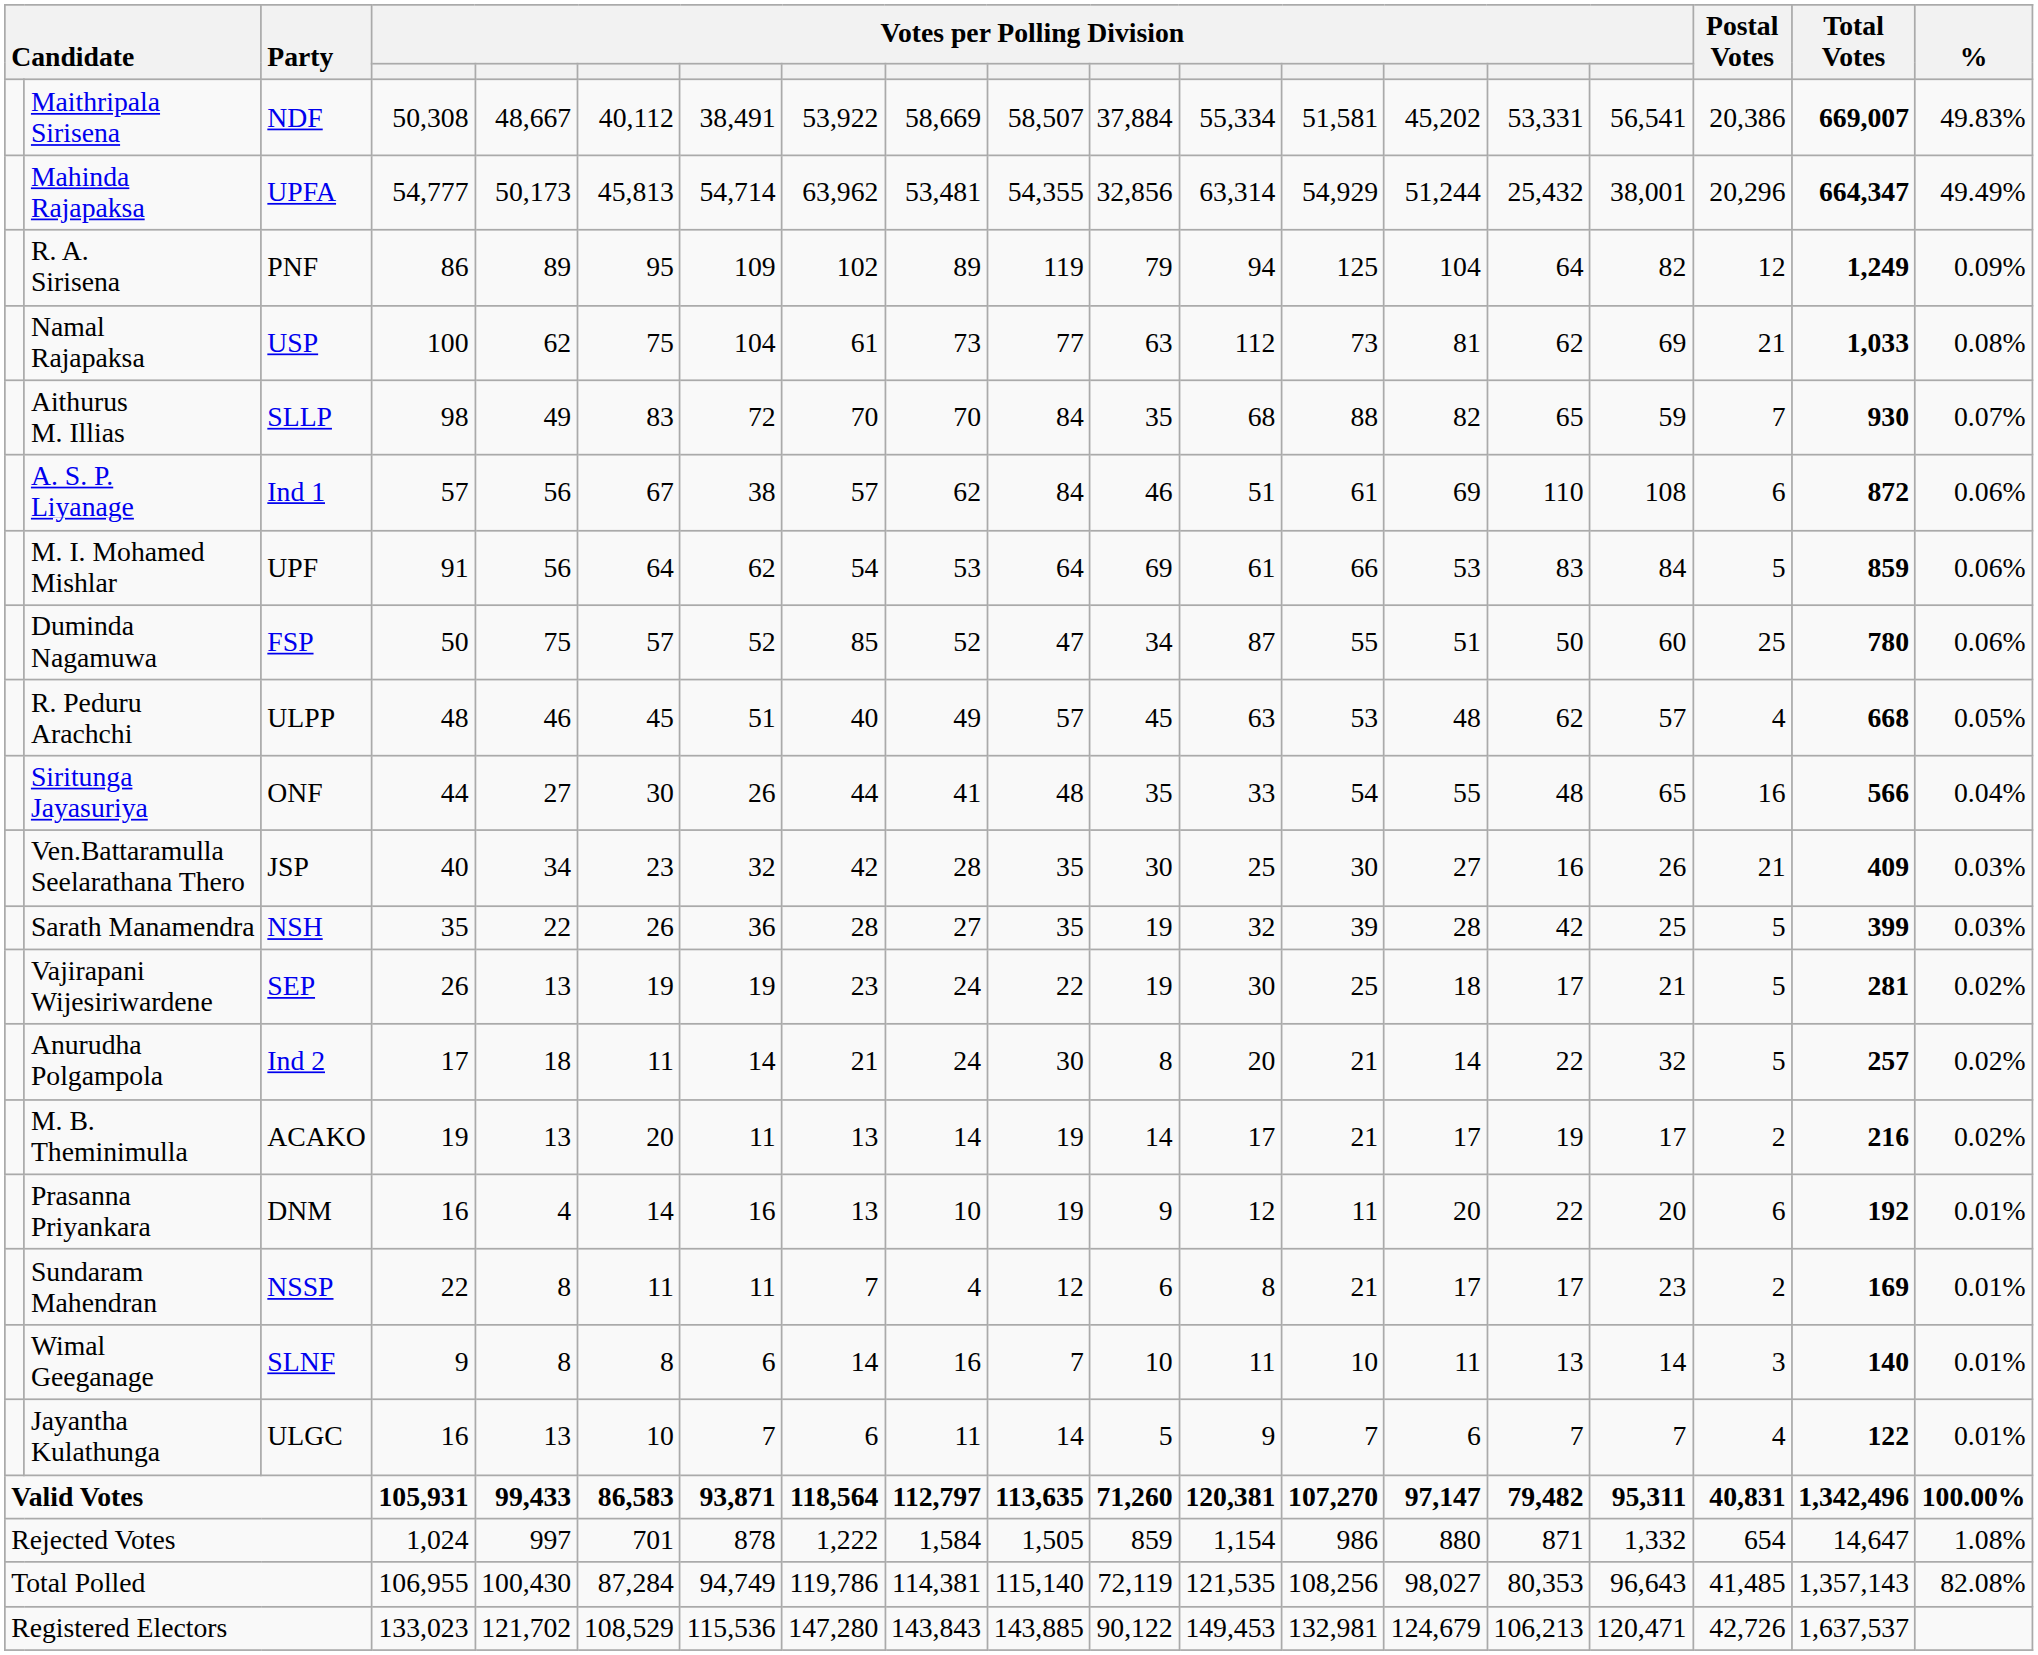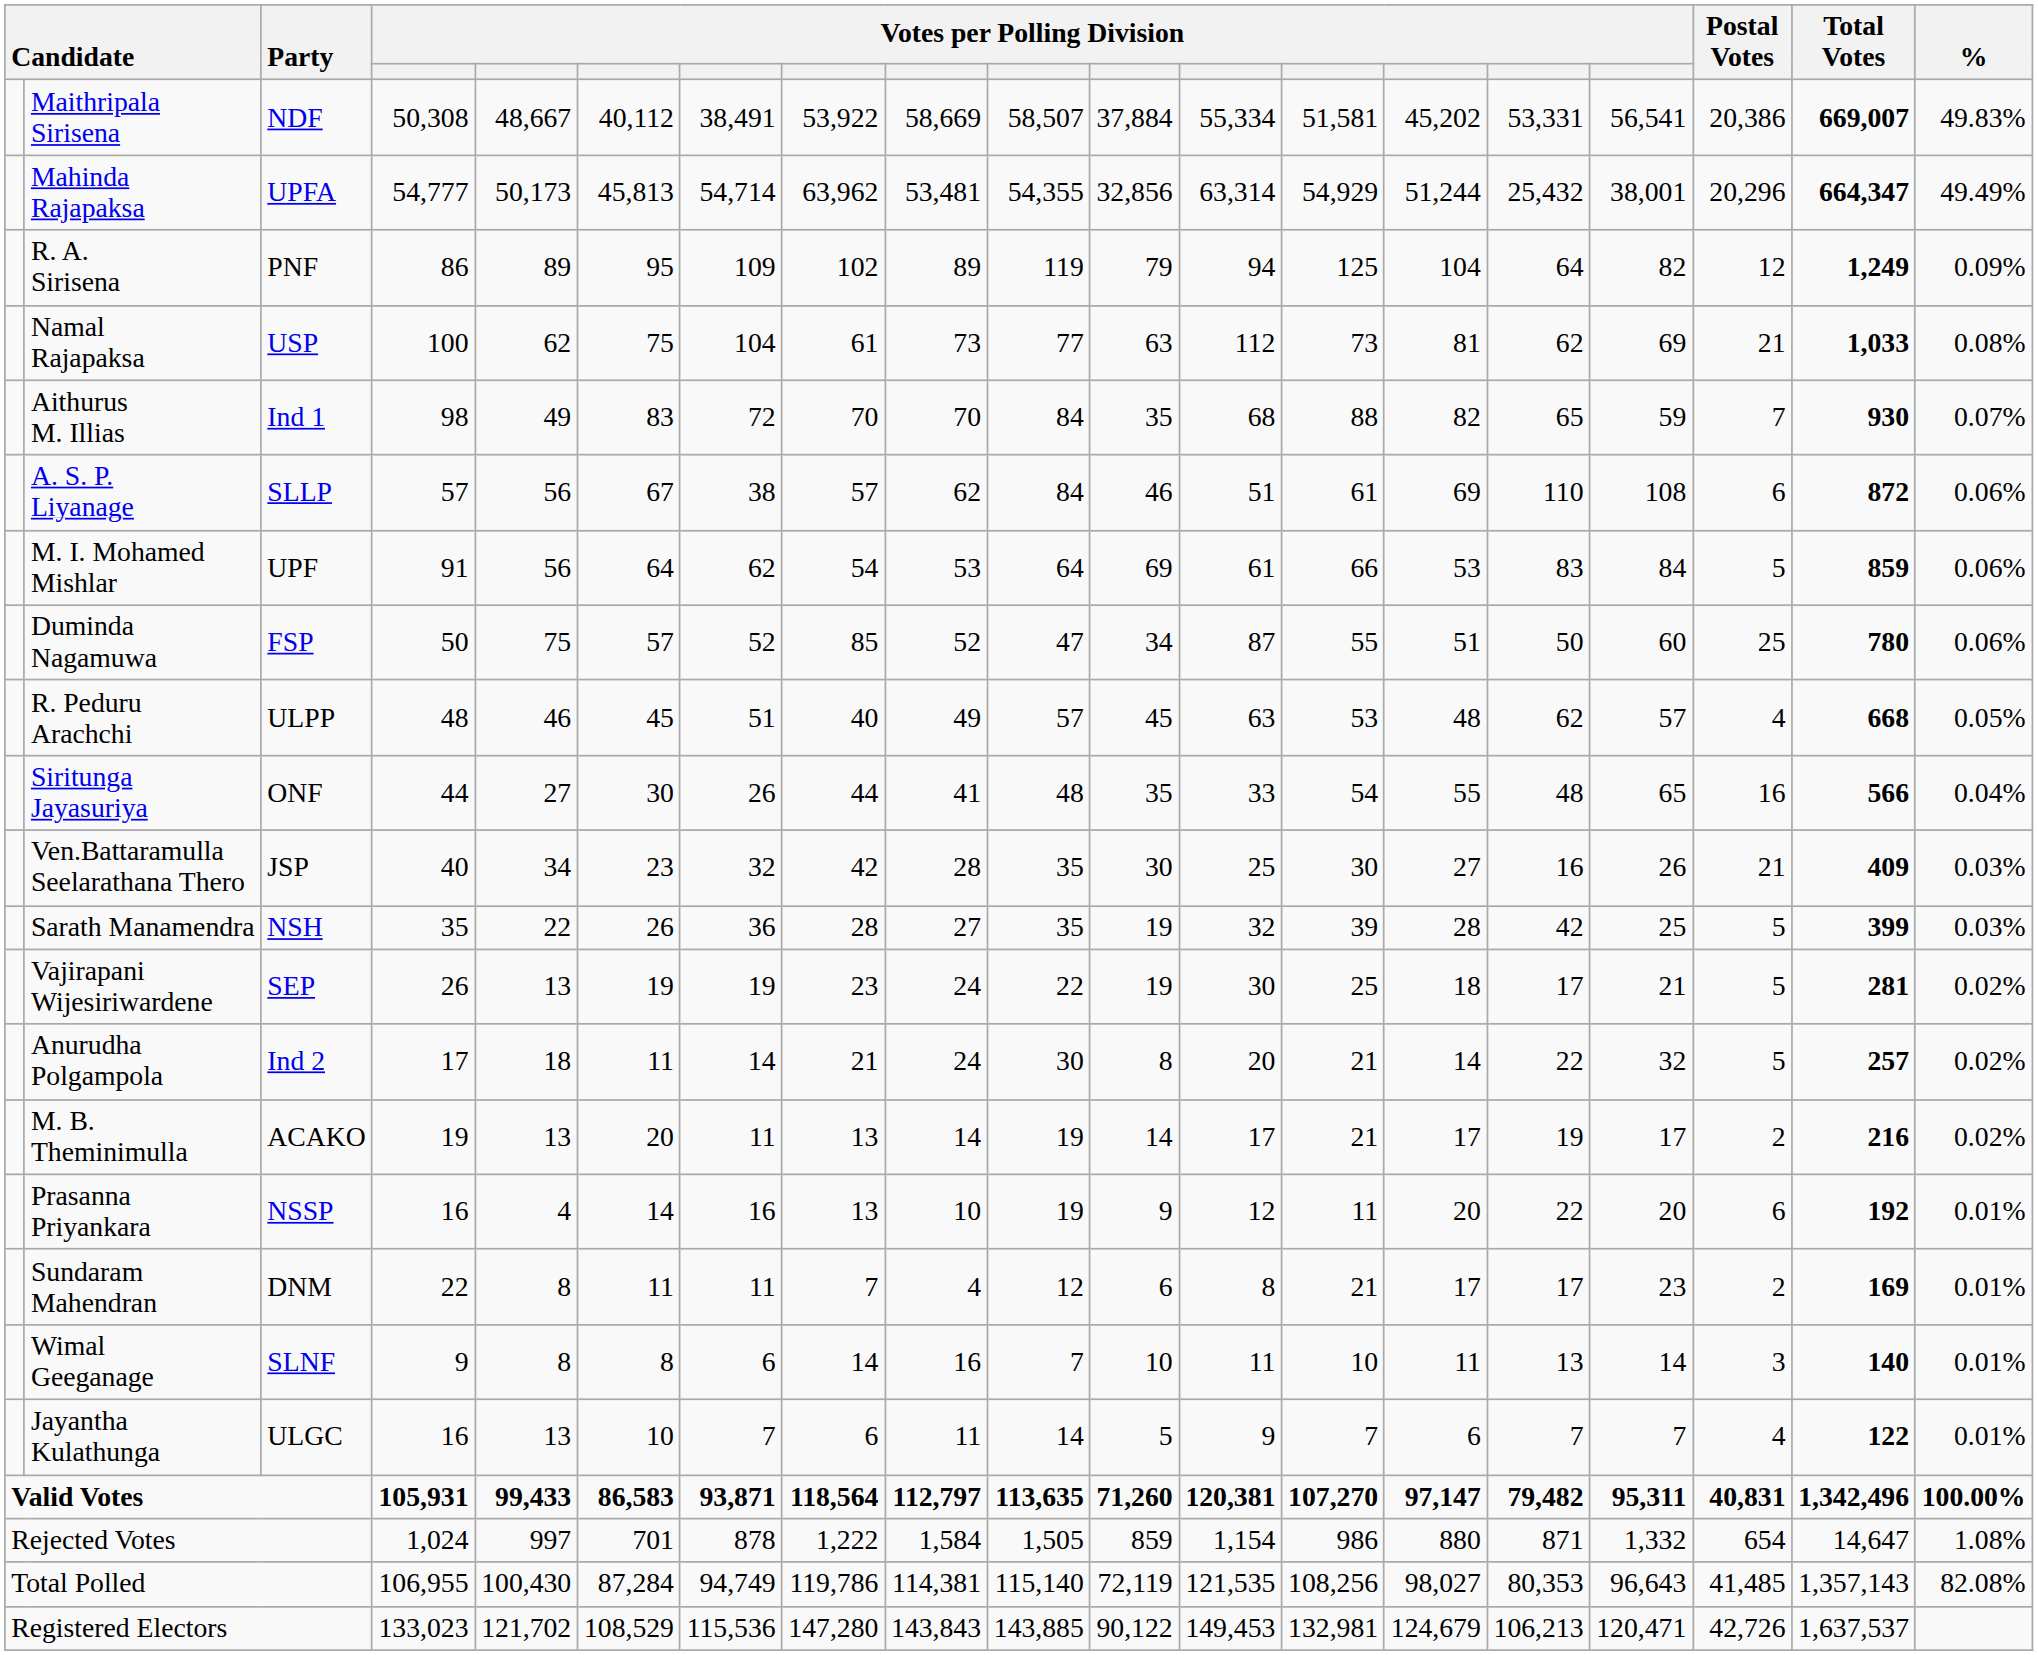Aithurus M. Illias | Party: SLLP -> Ind 1
A. S. P. Liyanage | Party: Ind 1 -> SLLP
Prasanna Priyankara | Party: DNM -> NSSP
Sundaram Mahendran | Party: NSSP -> DNM
